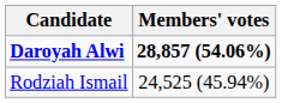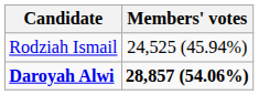rows swapped: Daroyah Alwi <-> Rodziah Ismail
